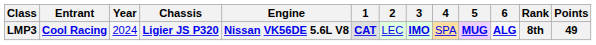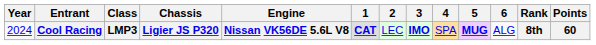columns swapped: Year <-> Class
Cool Racing | 6: bold -> normal
Cool Racing | Points: 49 -> 60
